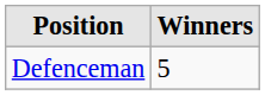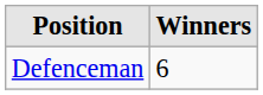Defenceman | Winners: 5 -> 6
